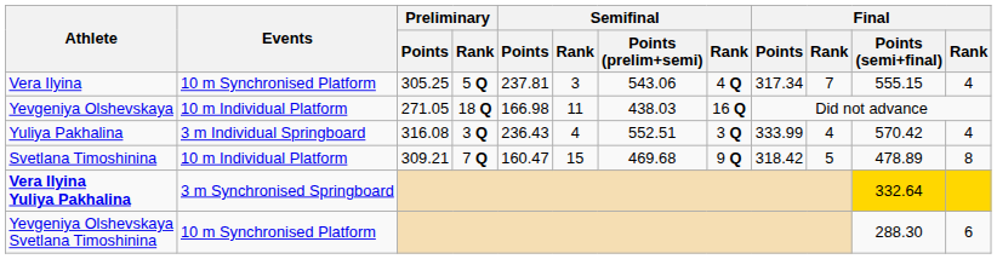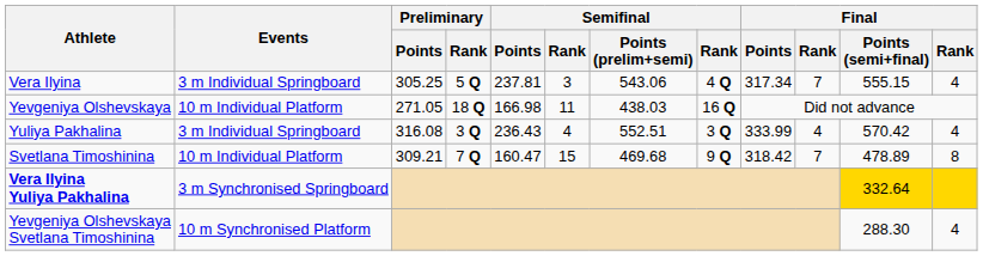Vera Ilyina | Events: 10 m Synchronised Platform -> 3 m Individual Springboard
Svetlana Timoshinina | column 10: 5 -> 7
Yevgeniya Olshevskaya Svetlana Timoshinina | column 12: 6 -> 4
